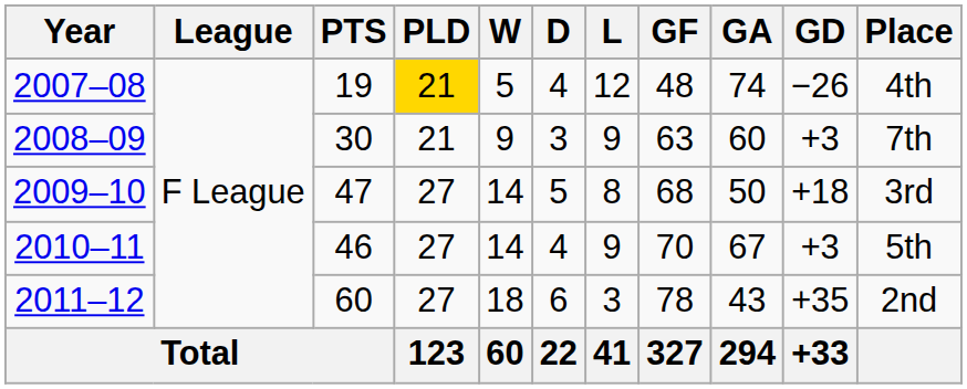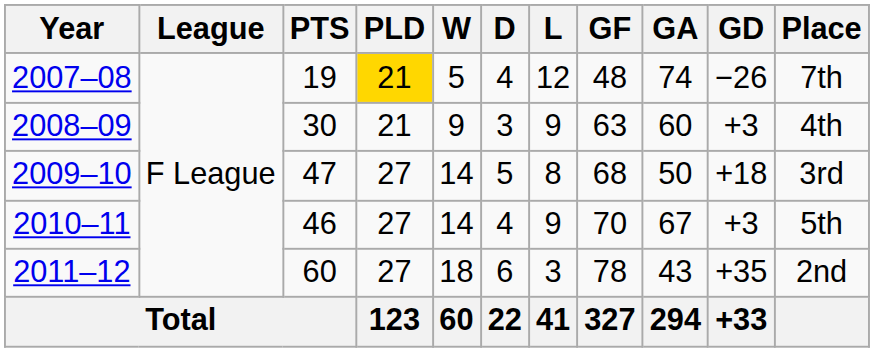2007–08 | Place: 4th -> 7th
2008–09 | Place: 7th -> 4th
